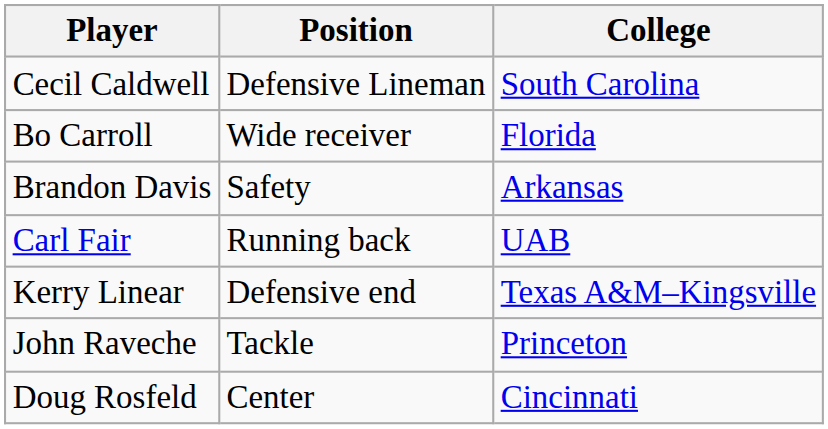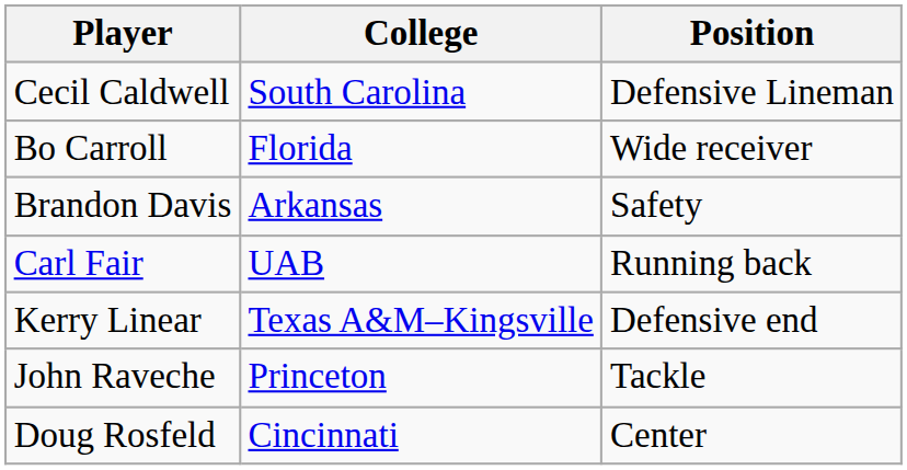columns swapped: Position <-> College
